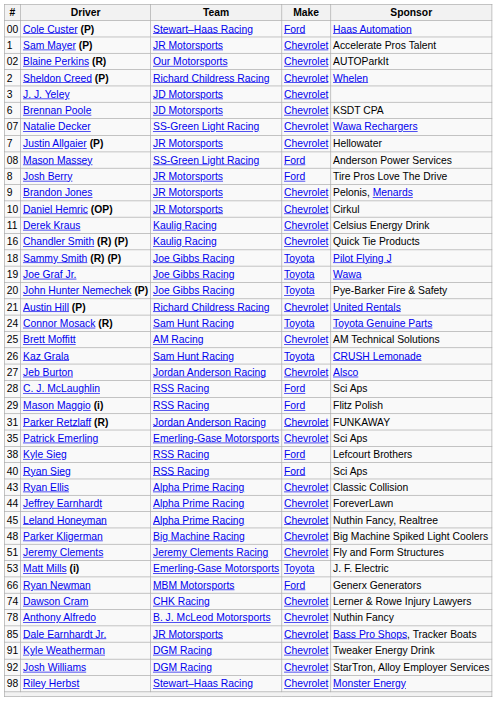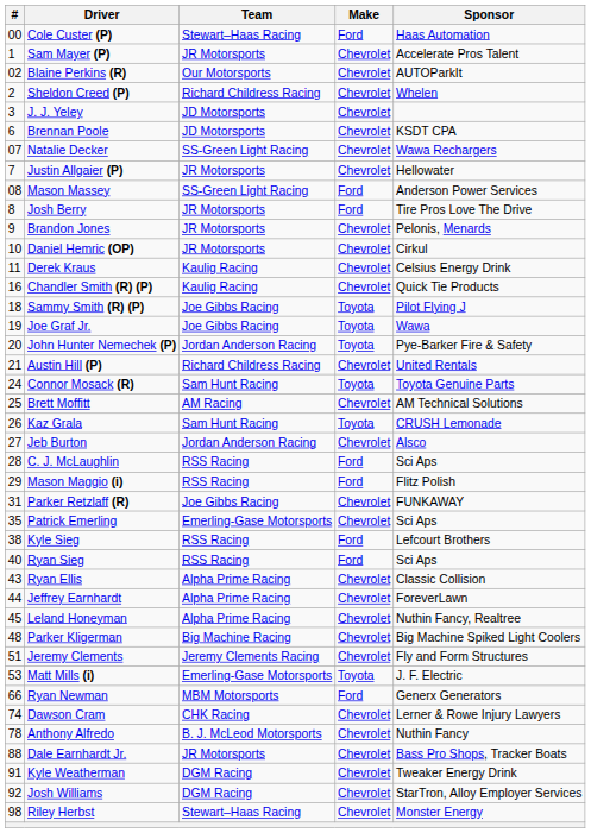John Hunter Nemechek (P) | Team: Joe Gibbs Racing -> Jordan Anderson Racing
Parker Retzlaff (R) | Team: Jordan Anderson Racing -> Joe Gibbs Racing
Dale Earnhardt Jr. | #: 85 -> 88
